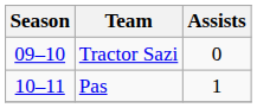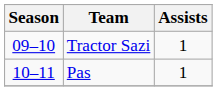Tractor Sazi | Assists: 0 -> 1
